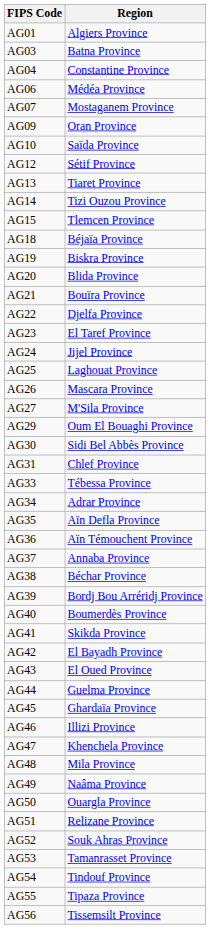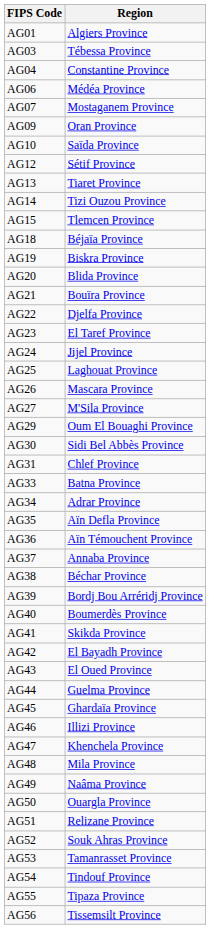AG03 | Region: Batna Province -> Tébessa Province
AG33 | Region: Tébessa Province -> Batna Province
